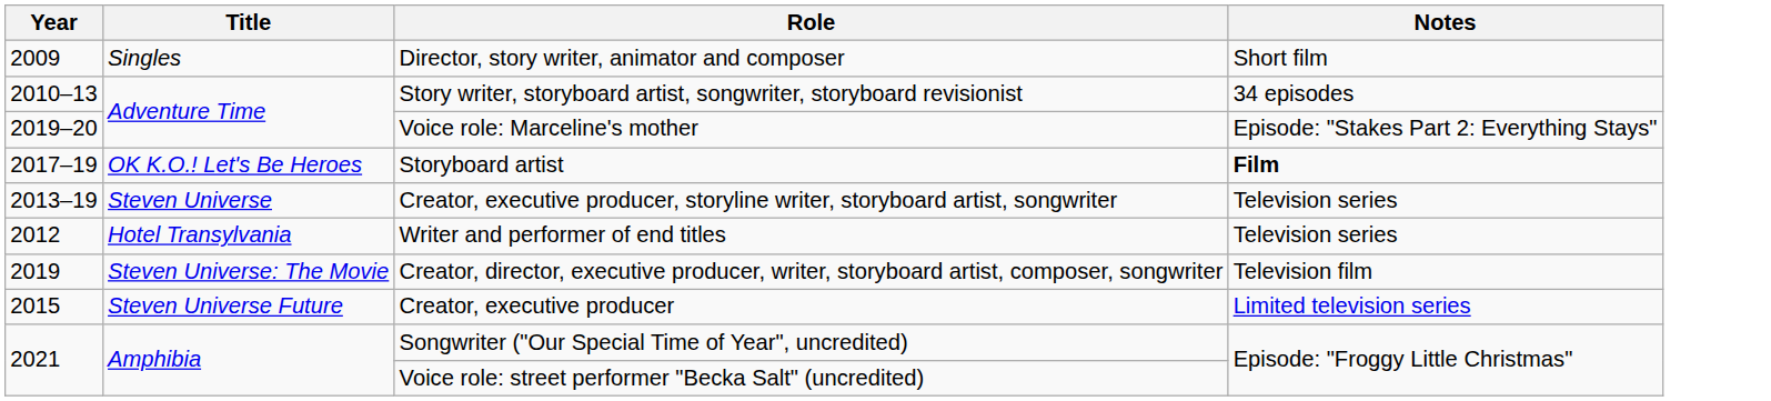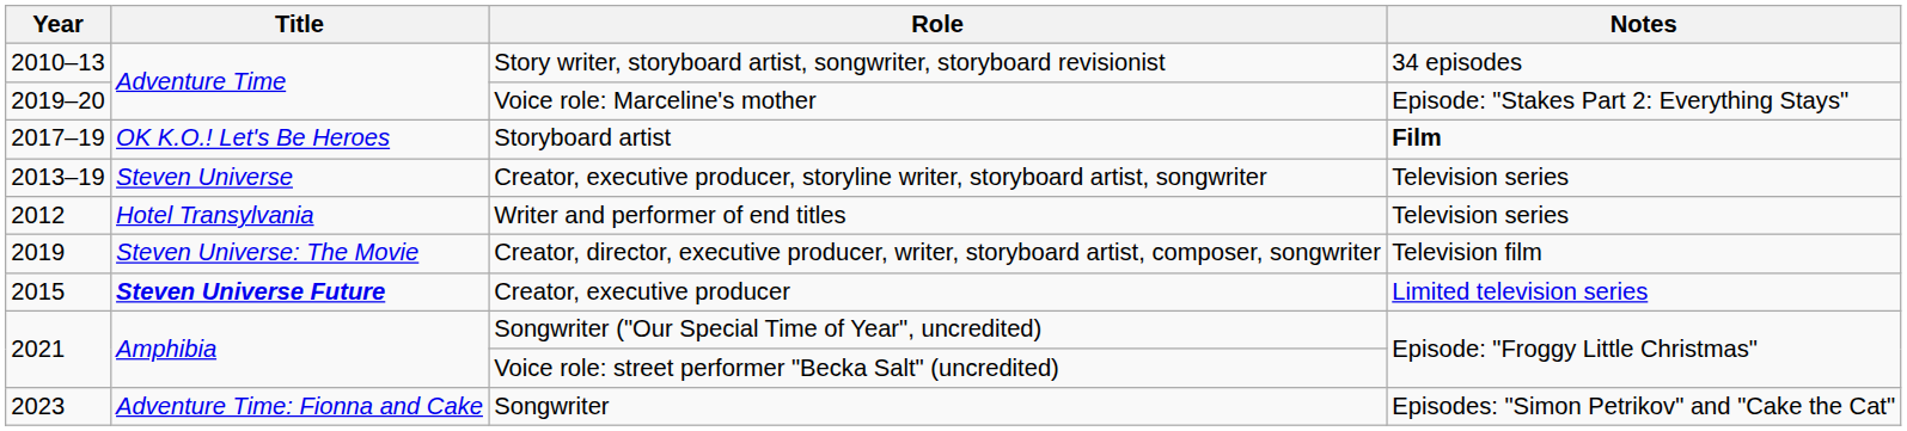- row: 2009 | Singles | Director, story writer, animator and composer | Short film
Creator, executive producer | Title: normal -> bold
+ row: 2023 | Adventure Time: Fionna and Cake | Songwriter | Episodes: "Simon Petrikov" and "Cake the Cat"
